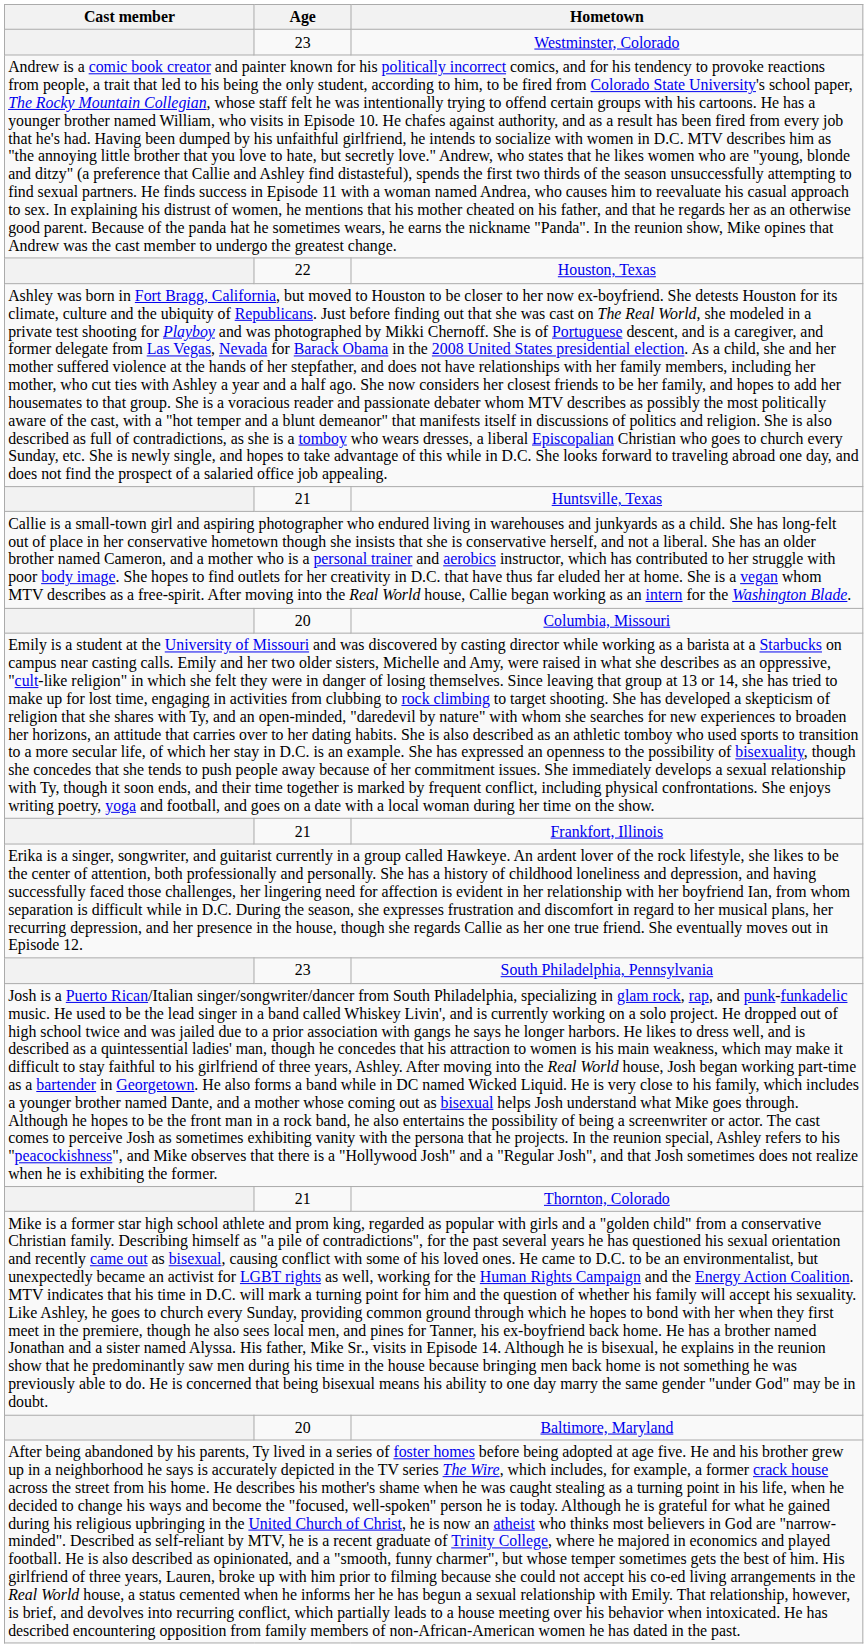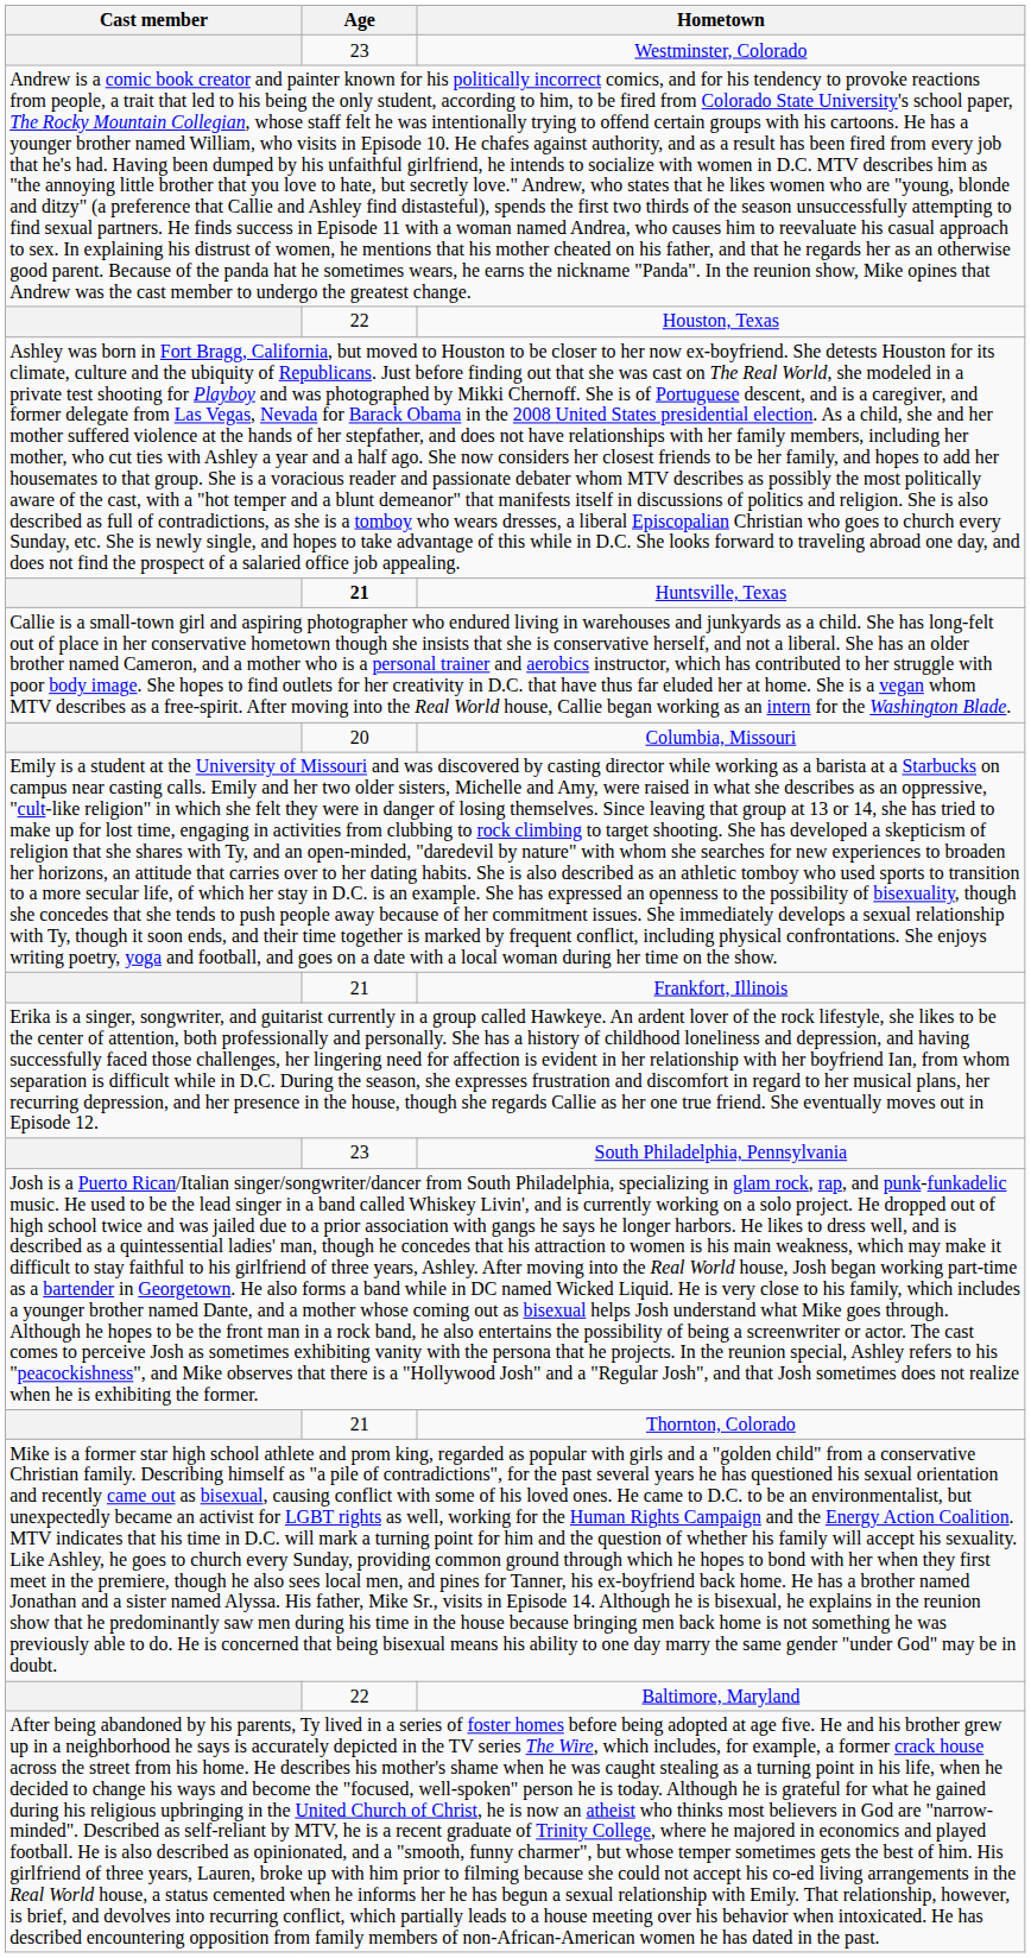Huntsville, Texas | Age: normal -> bold
Baltimore, Maryland | Age: 20 -> 22
